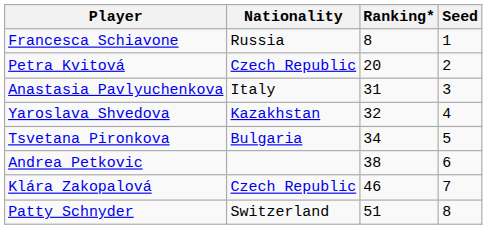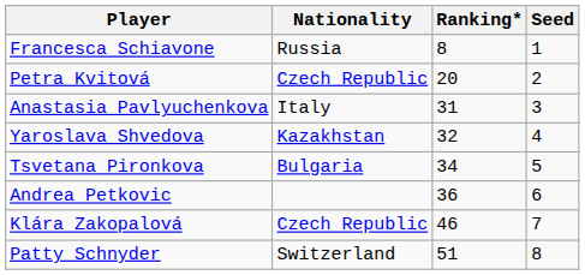Andrea Petkovic | Ranking*: 38 -> 36
